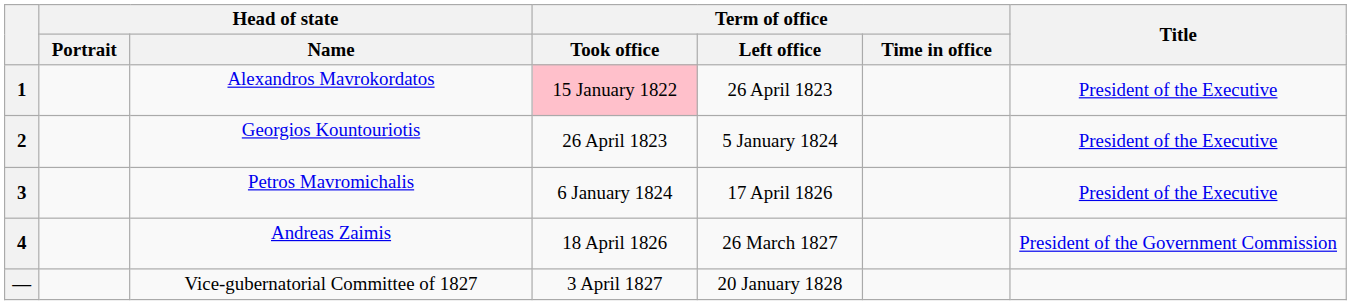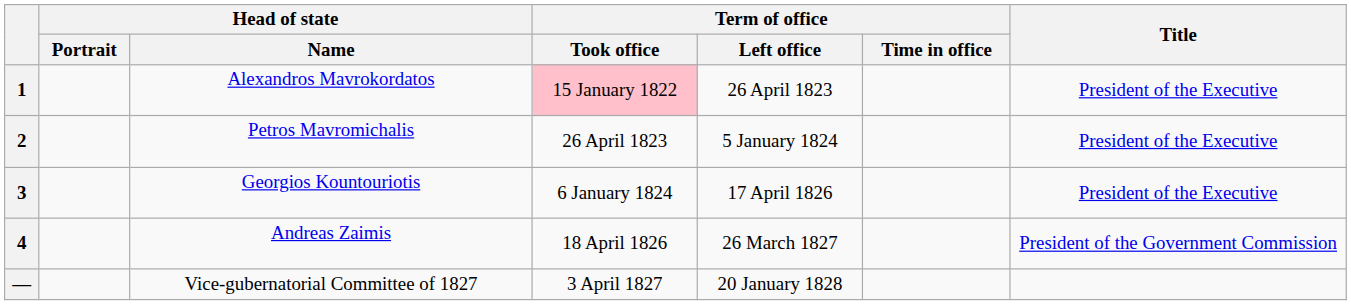2 | Head of state / Name: Georgios Kountouriotis -> Petros Mavromichalis
3 | Head of state / Name: Petros Mavromichalis -> Georgios Kountouriotis
